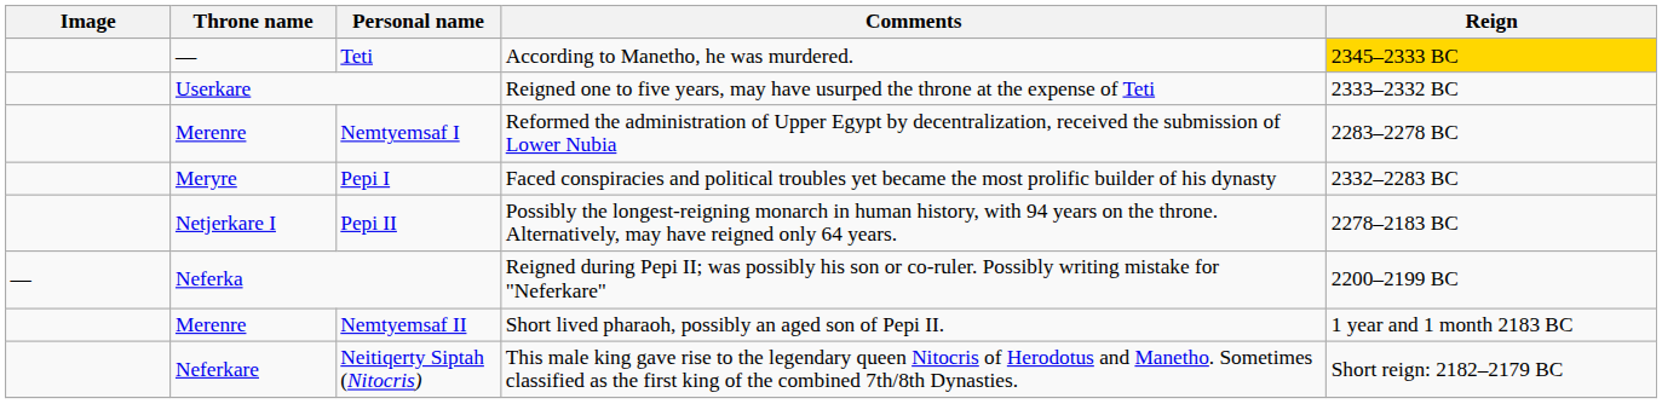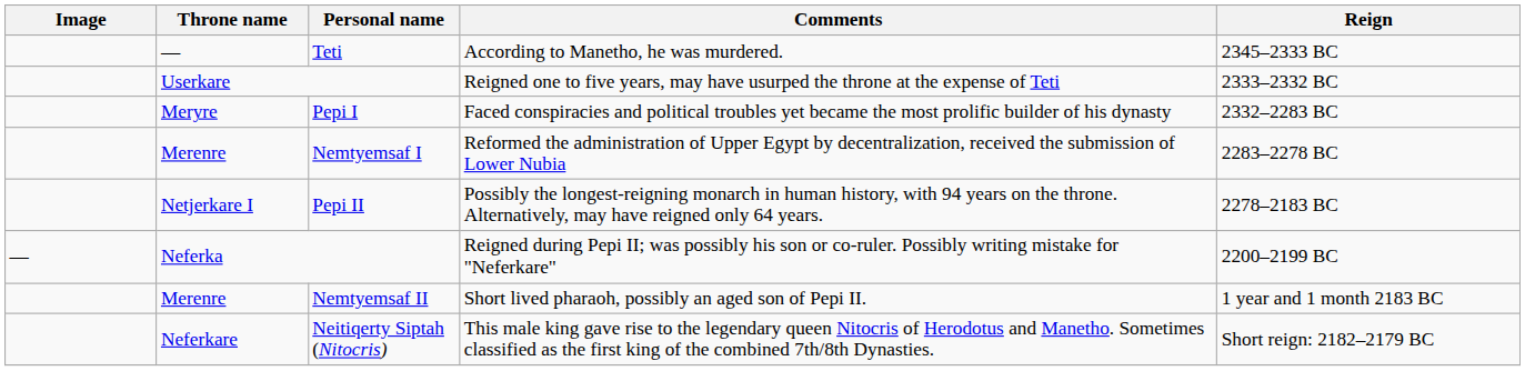Teti | Reign: gold background -> no background
rows swapped: Pepi I <-> Nemtyemsaf I
